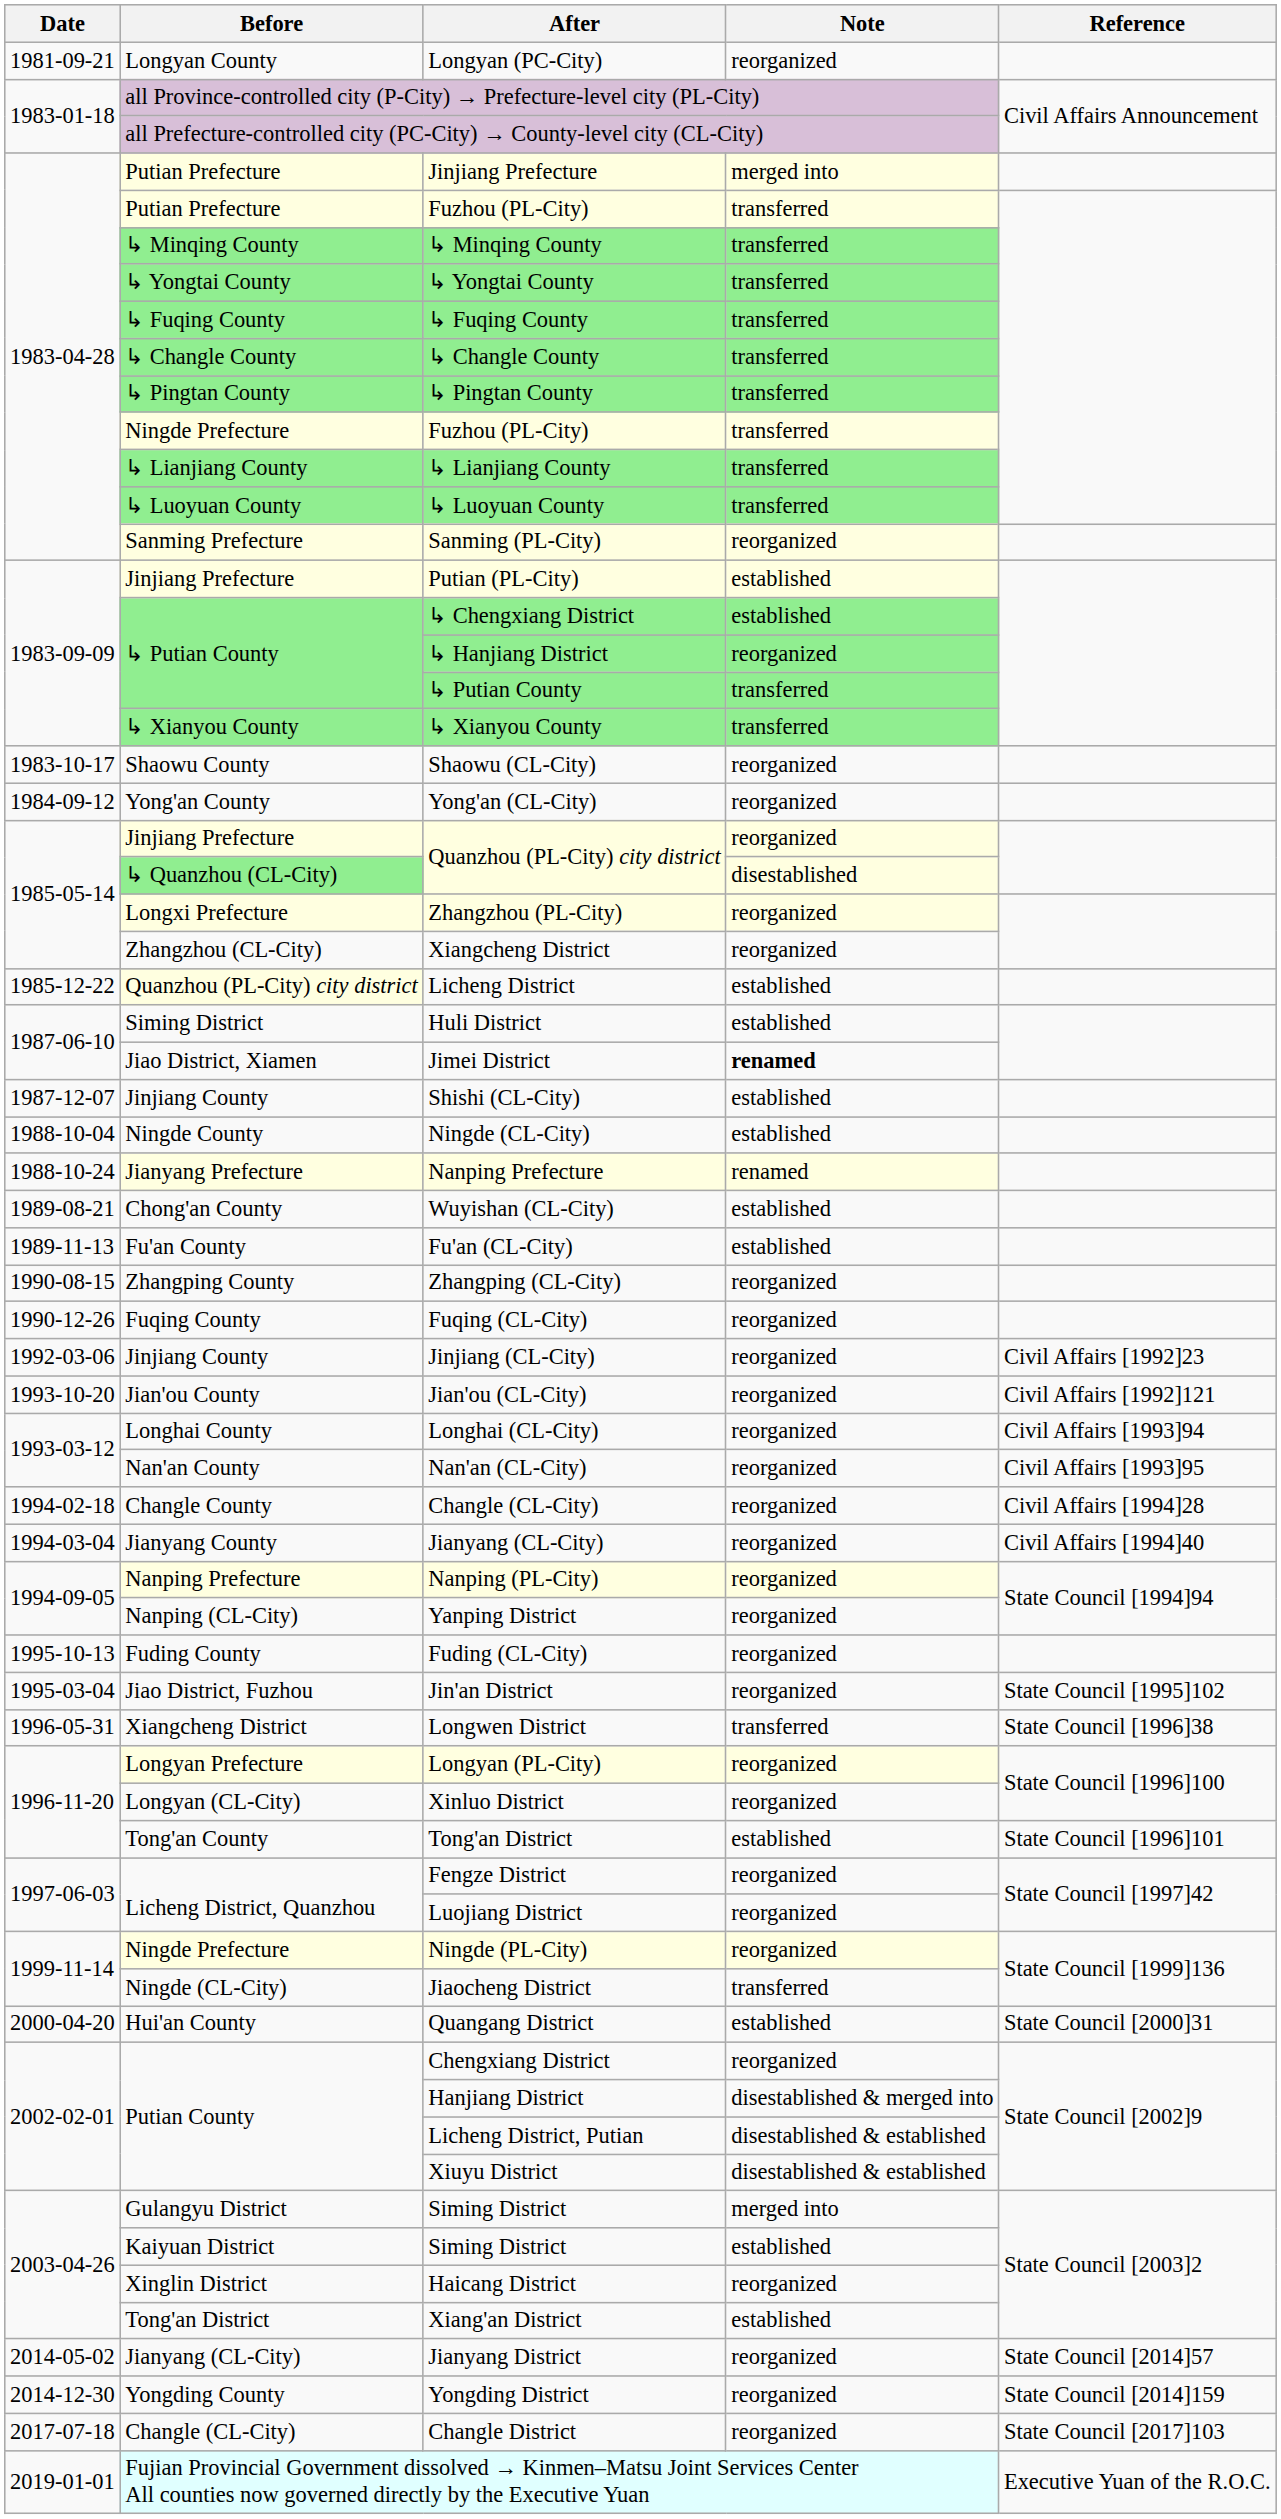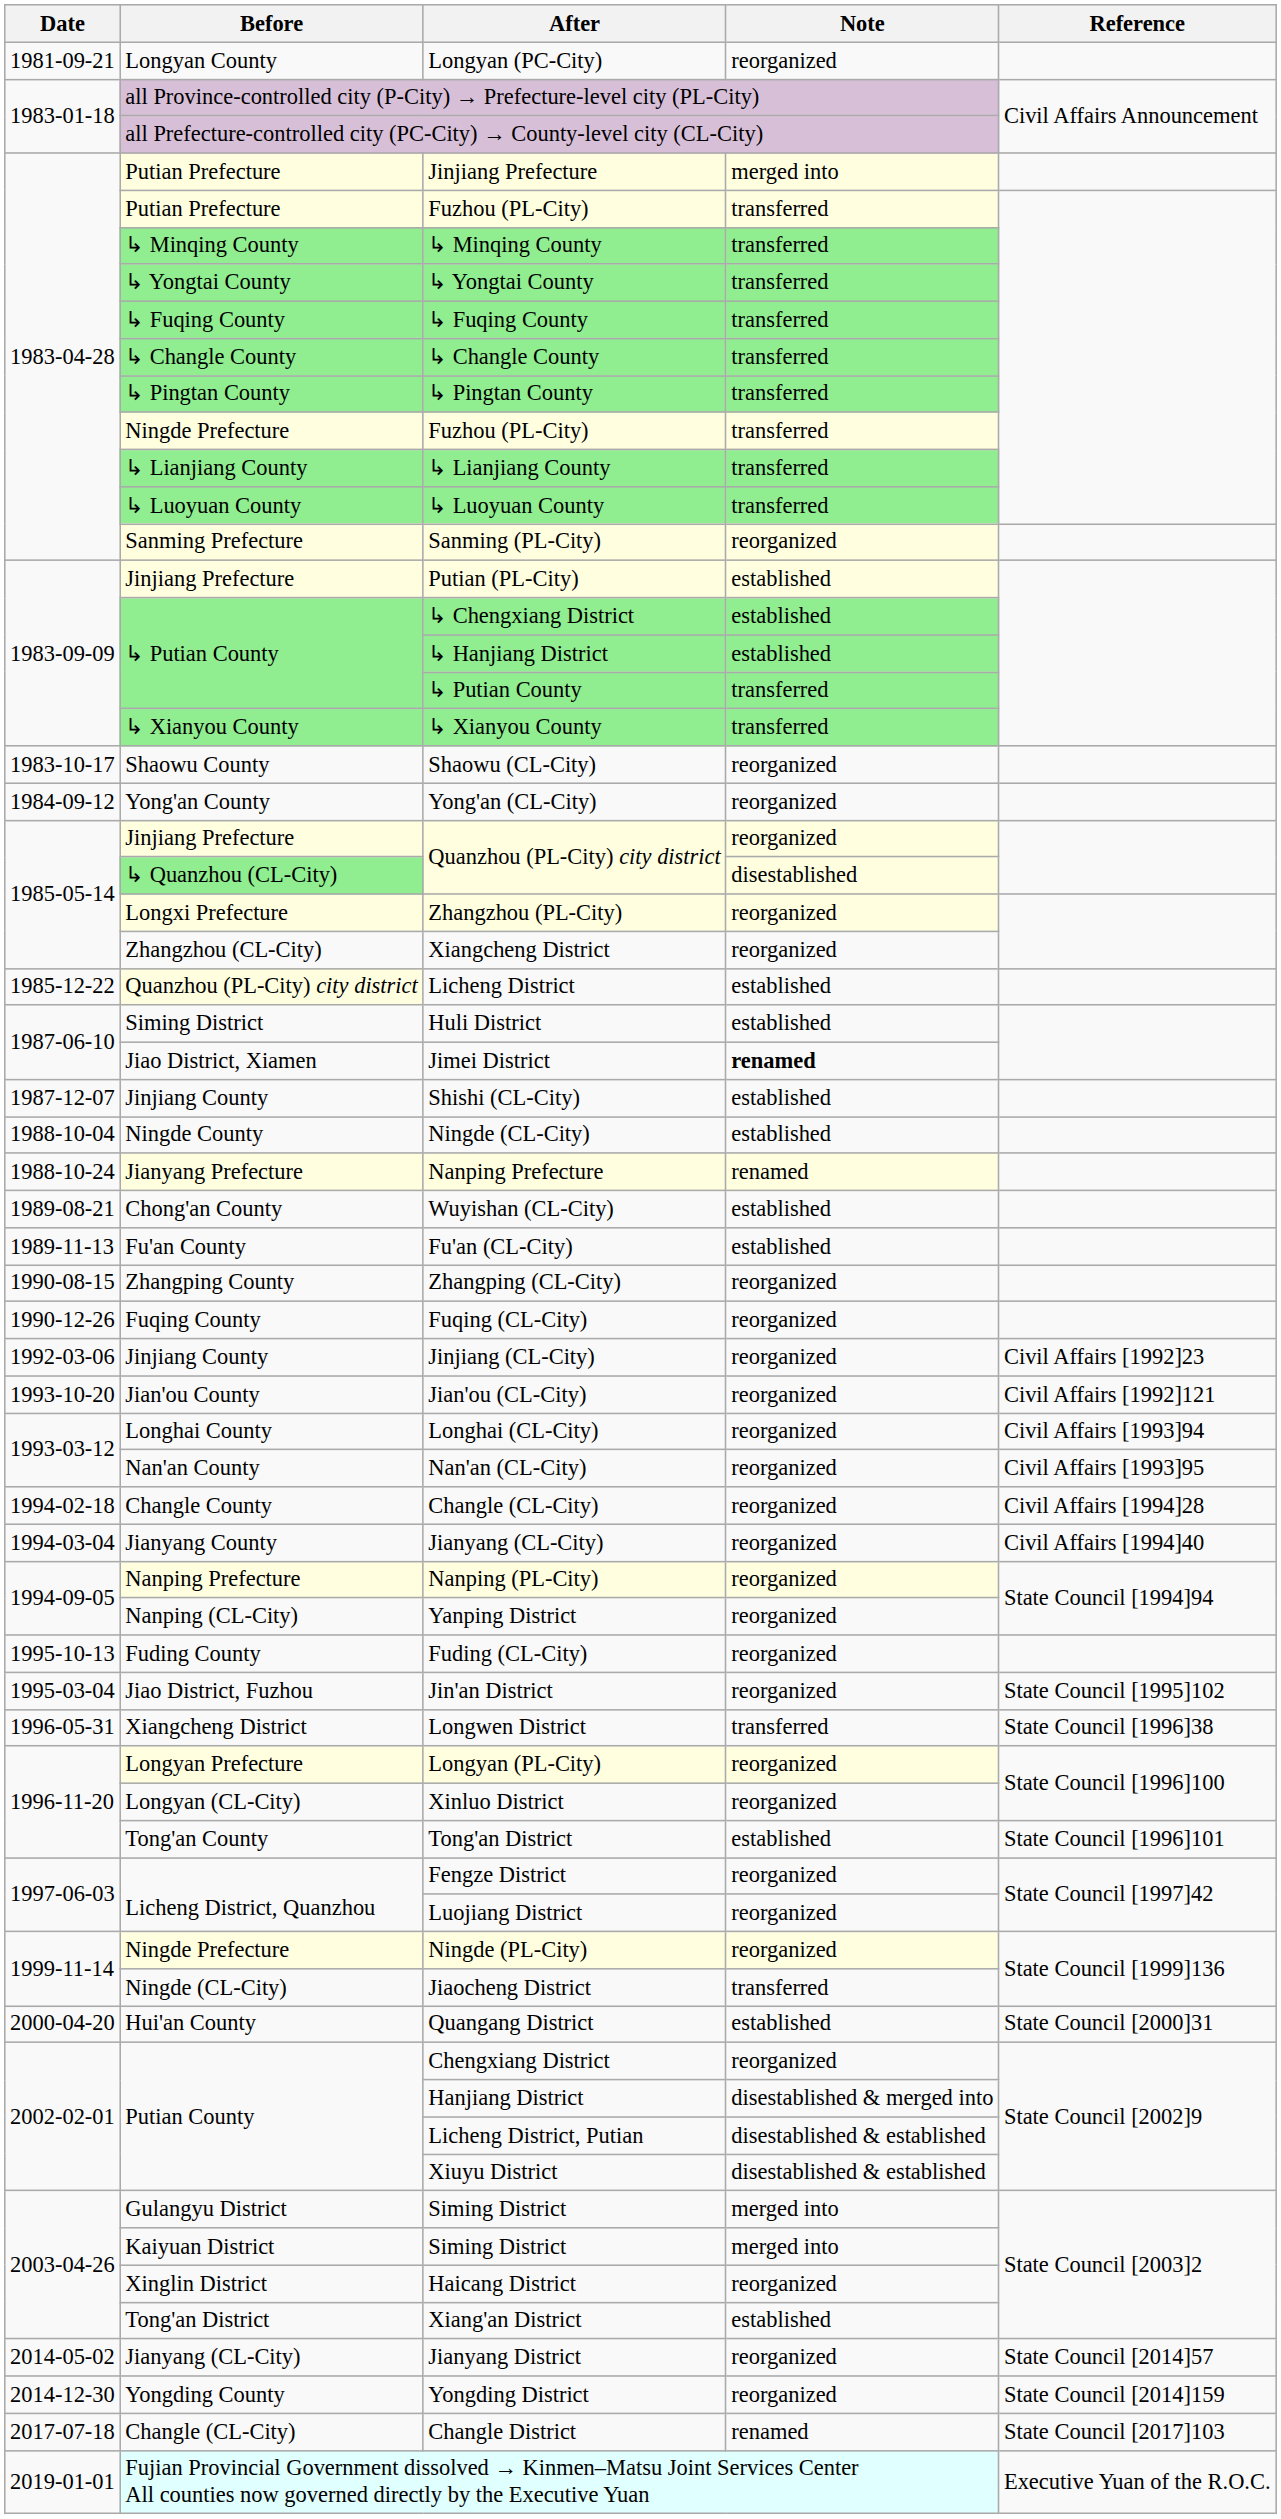↳ Hanjiang District | Note: reorganized -> established
Kaiyuan District / Siming District | Note: established -> merged into
Changle District | Note: reorganized -> renamed
